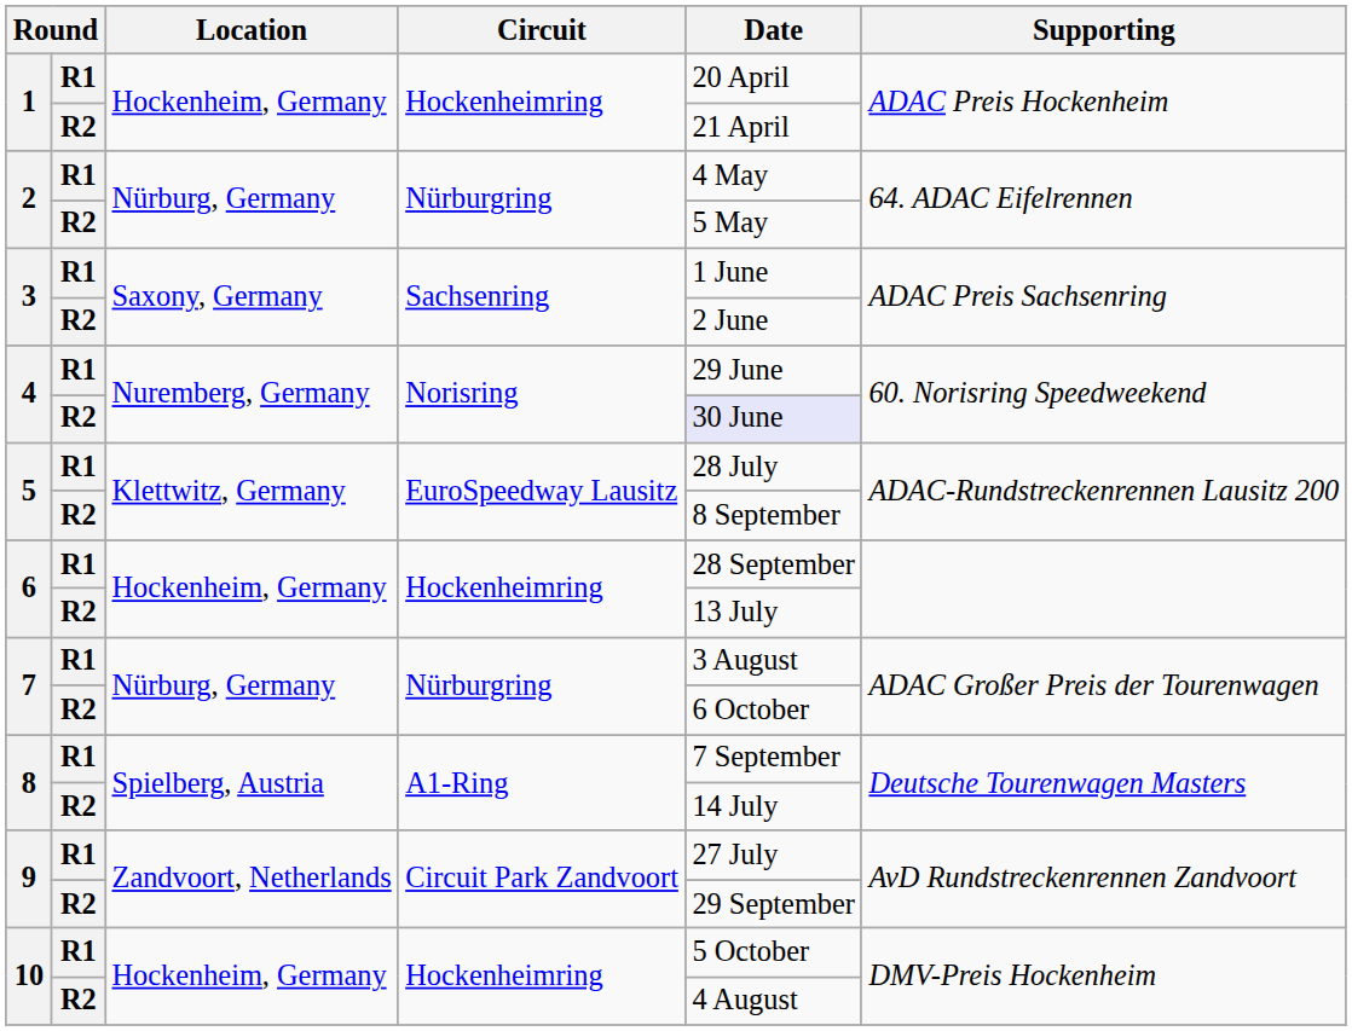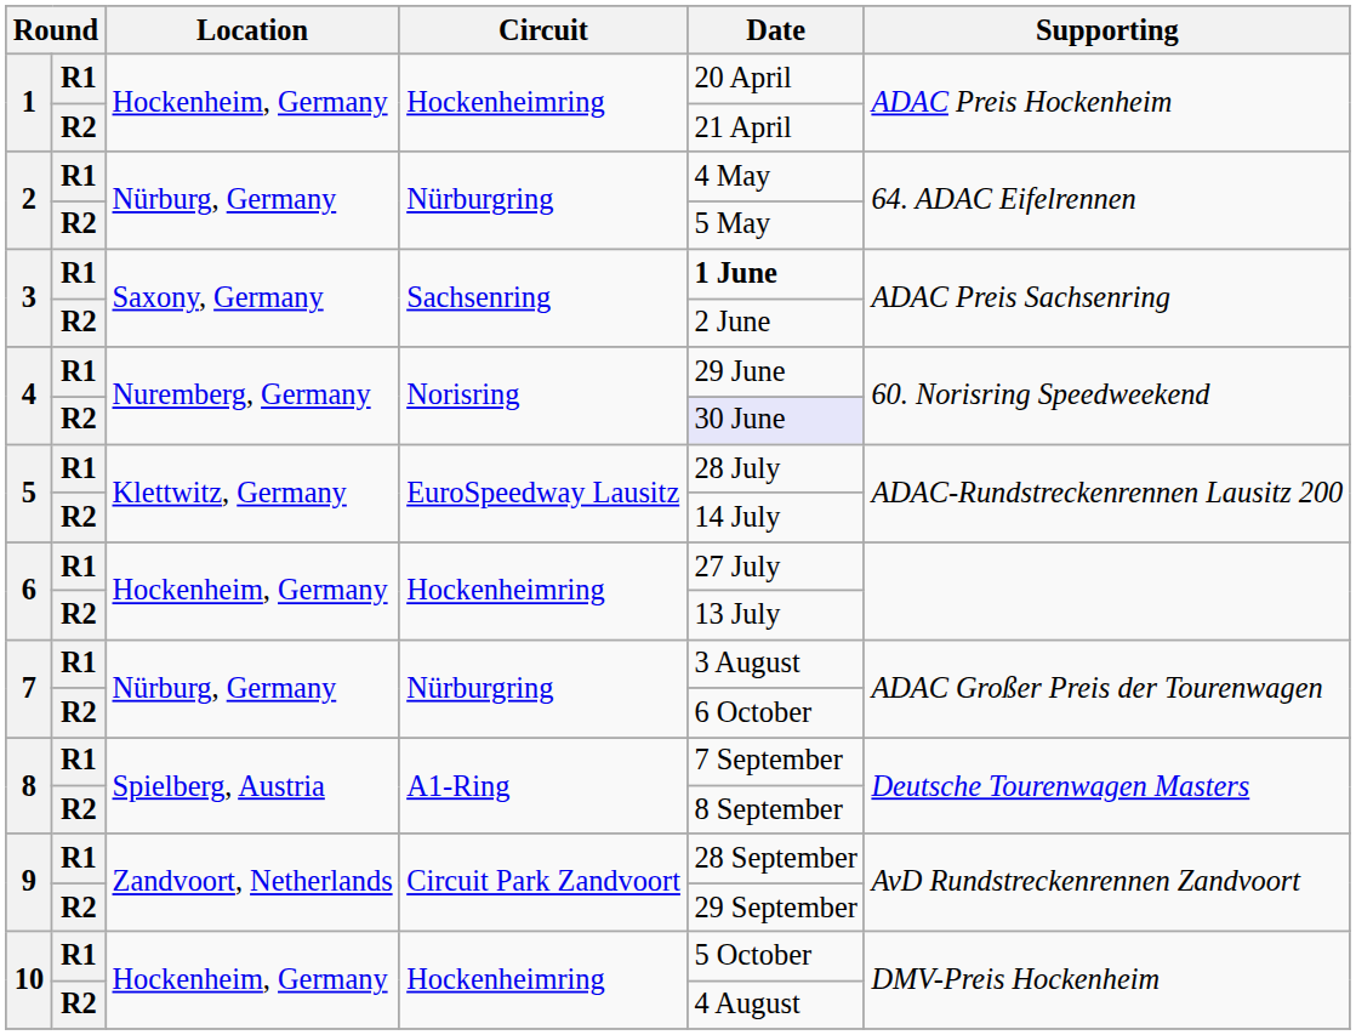3 / R1 | Date: normal -> bold
5 / R2 | Date: 8 September -> 14 July
6 / R1 | Date: 28 September -> 27 July
8 / R2 | Date: 14 July -> 8 September
9 / R1 | Date: 27 July -> 28 September
